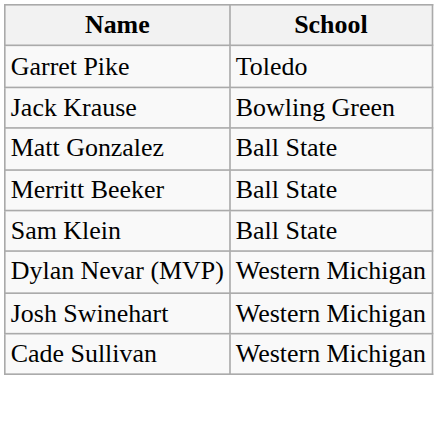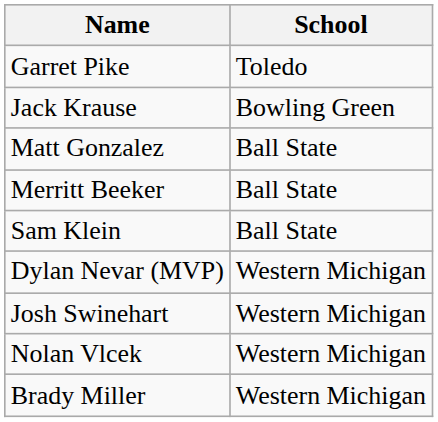- row: Cade Sullivan | Western Michigan
+ row: Nolan Vlcek | Western Michigan
+ row: Brady Miller | Western Michigan
